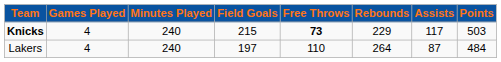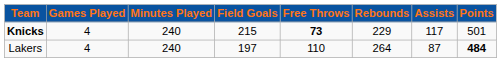Knicks | Points: 503 -> 501
Lakers | Points: normal -> bold
